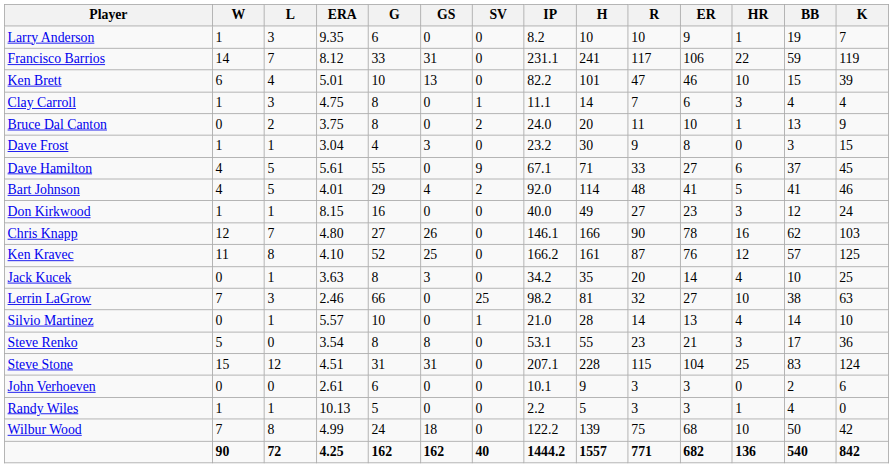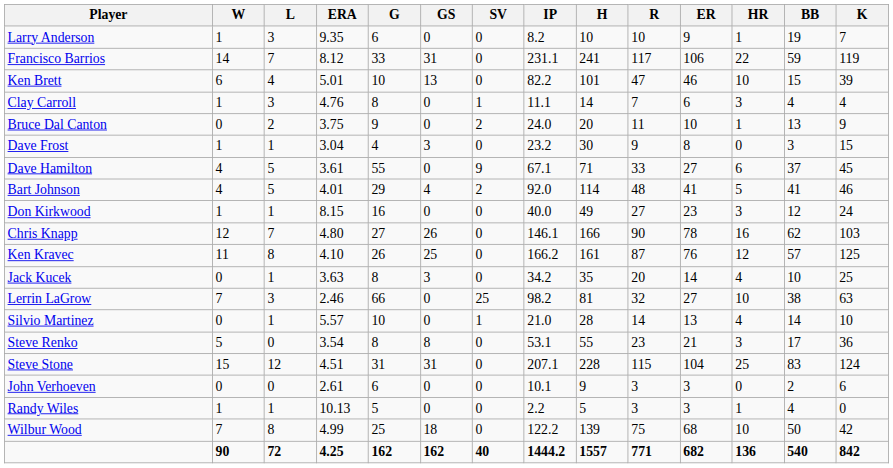Clay Carroll | ERA: 4.75 -> 4.76
Bruce Dal Canton | G: 8 -> 9
Dave Hamilton | ERA: 5.61 -> 3.61
Ken Kravec | G: 52 -> 26
Wilbur Wood | G: 24 -> 25
